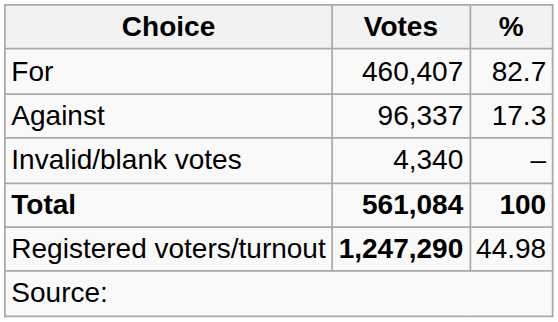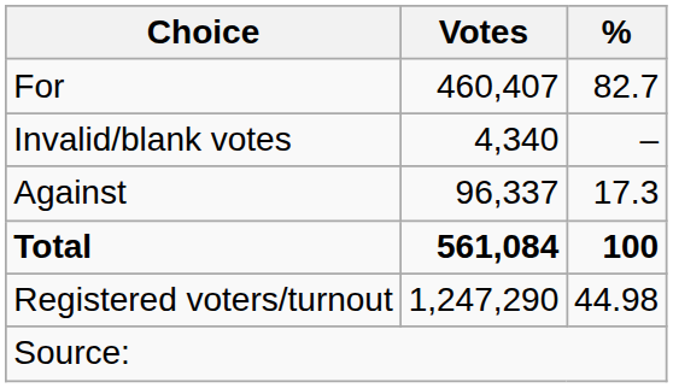rows swapped: Against <-> Invalid/blank votes
Registered voters/turnout | Votes: bold -> normal
